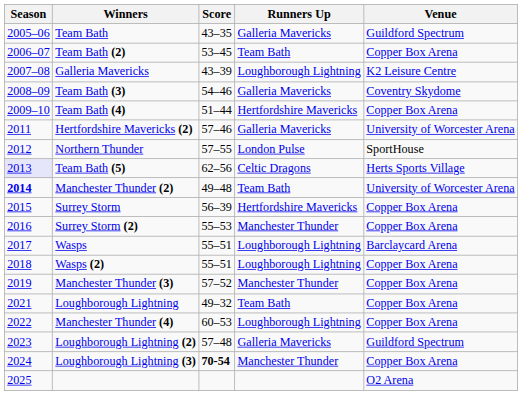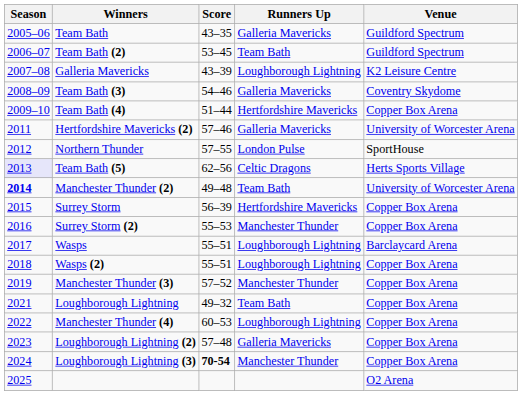Team Bath (2) | Venue: Copper Box Arena -> Guildford Spectrum
Loughborough Lightning (2) | Venue: Guildford Spectrum -> Copper Box Arena
